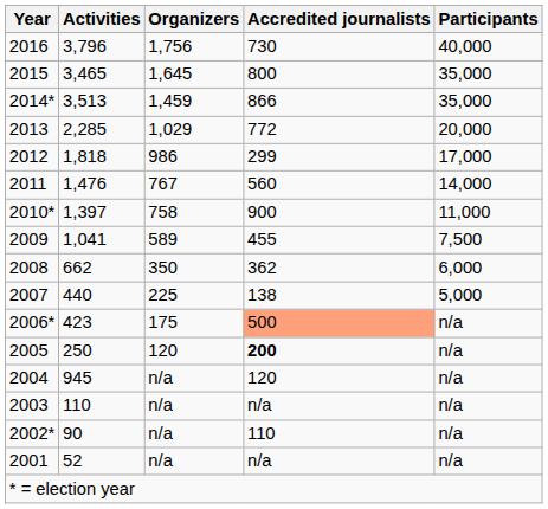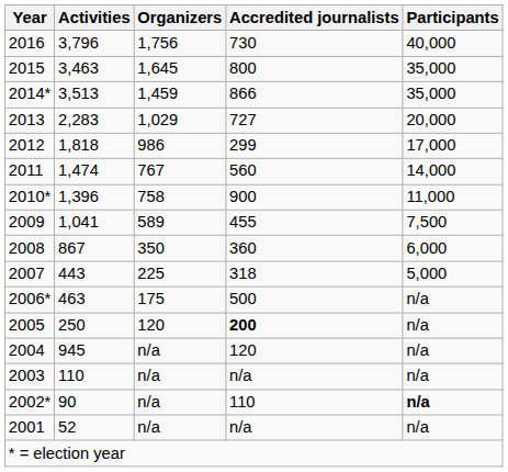2015 | Activities: 3,465 -> 3,463
2013 | Activities: 2,285 -> 2,283
2013 | Accredited journalists: 772 -> 727
2011 | Activities: 1,476 -> 1,474
2010* | Activities: 1,397 -> 1,396
2008 | Activities: 662 -> 867
2008 | Accredited journalists: 362 -> 360
2007 | Activities: 440 -> 443
2007 | Accredited journalists: 138 -> 318
2006* | Activities: 423 -> 463
2006* | Accredited journalists: lightsalmon background -> no background
2002* | Participants: normal -> bold
